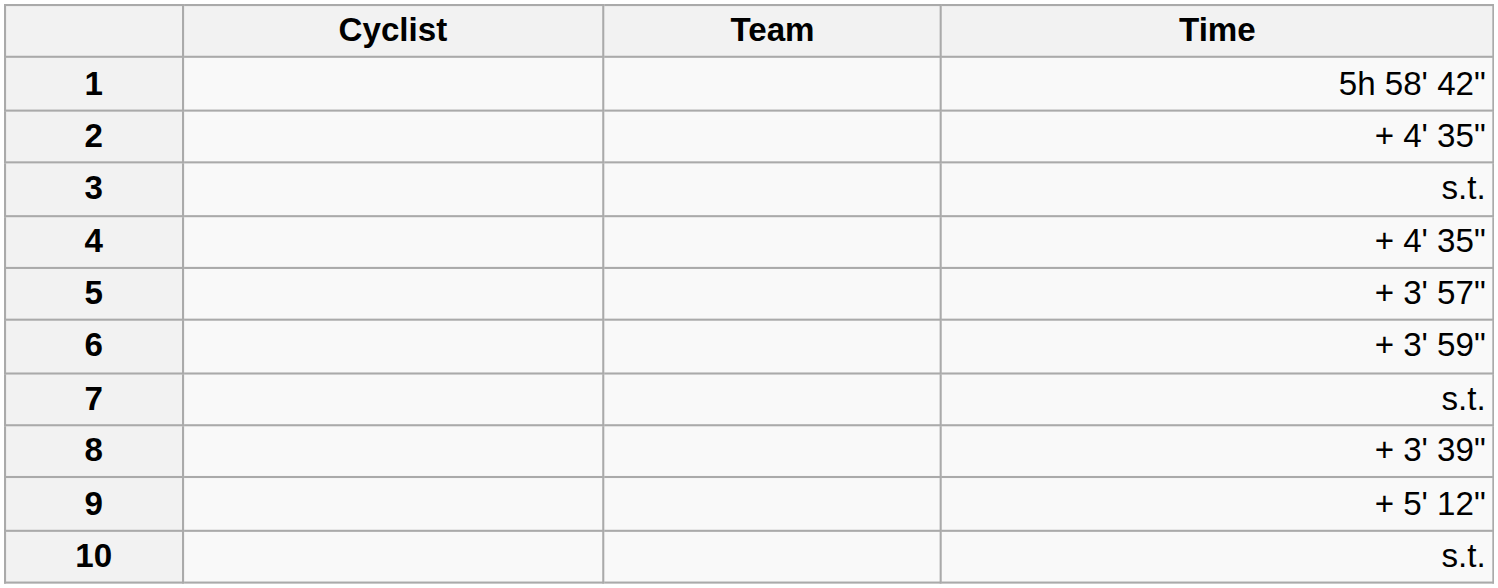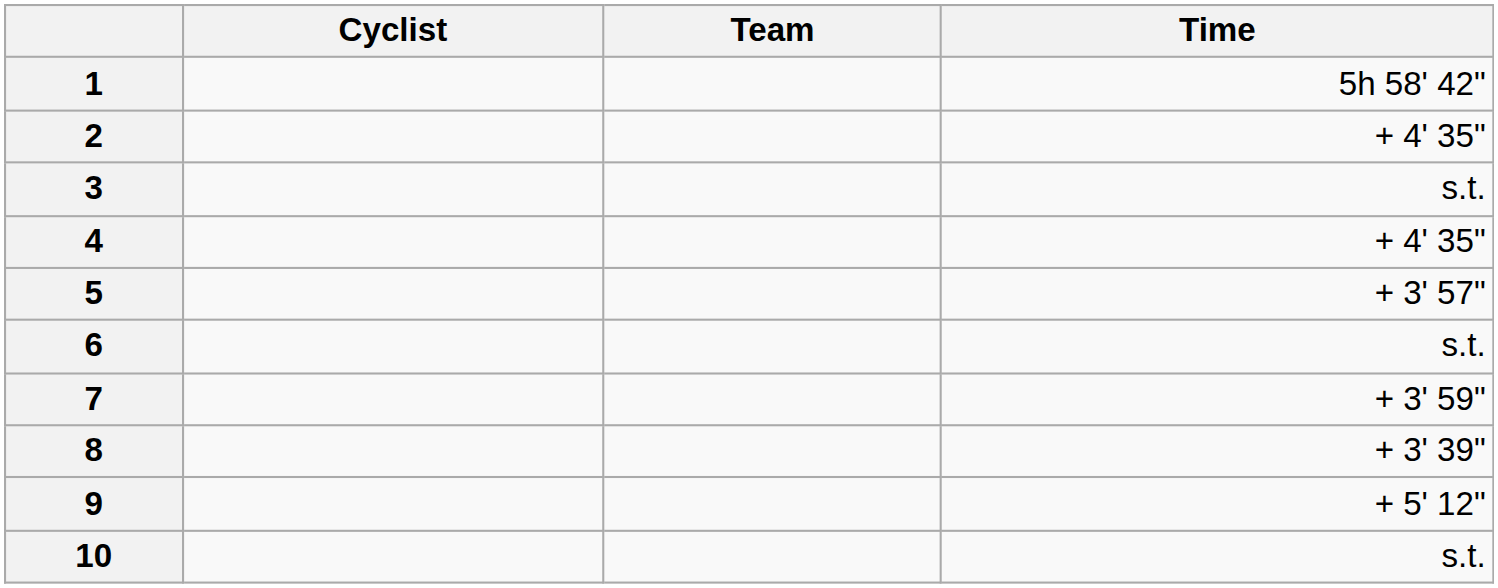6 | Time: + 3' 59" -> s.t.
7 | Time: s.t. -> + 3' 59"
